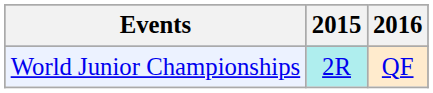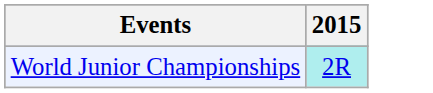- column: 2016 | QF
